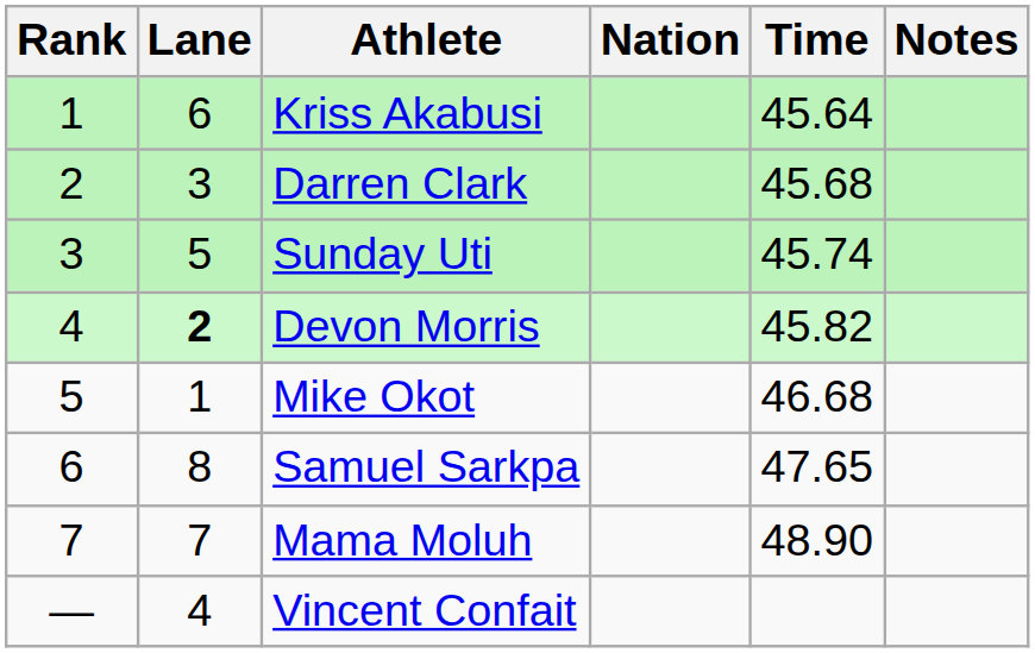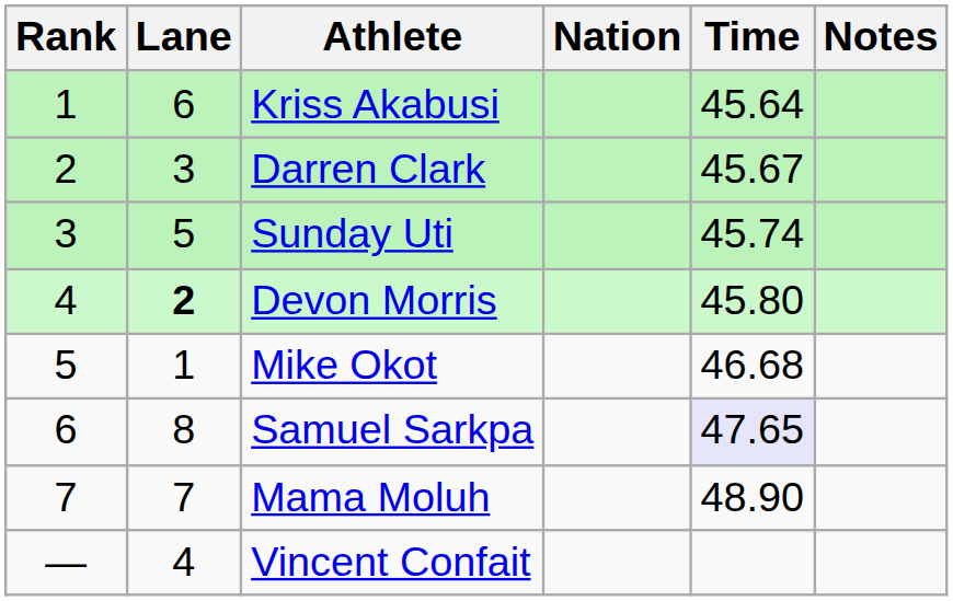Darren Clark | Time: 45.68 -> 45.67
Devon Morris | Time: 45.82 -> 45.80
Samuel Sarkpa | Time: no background -> lavender background
